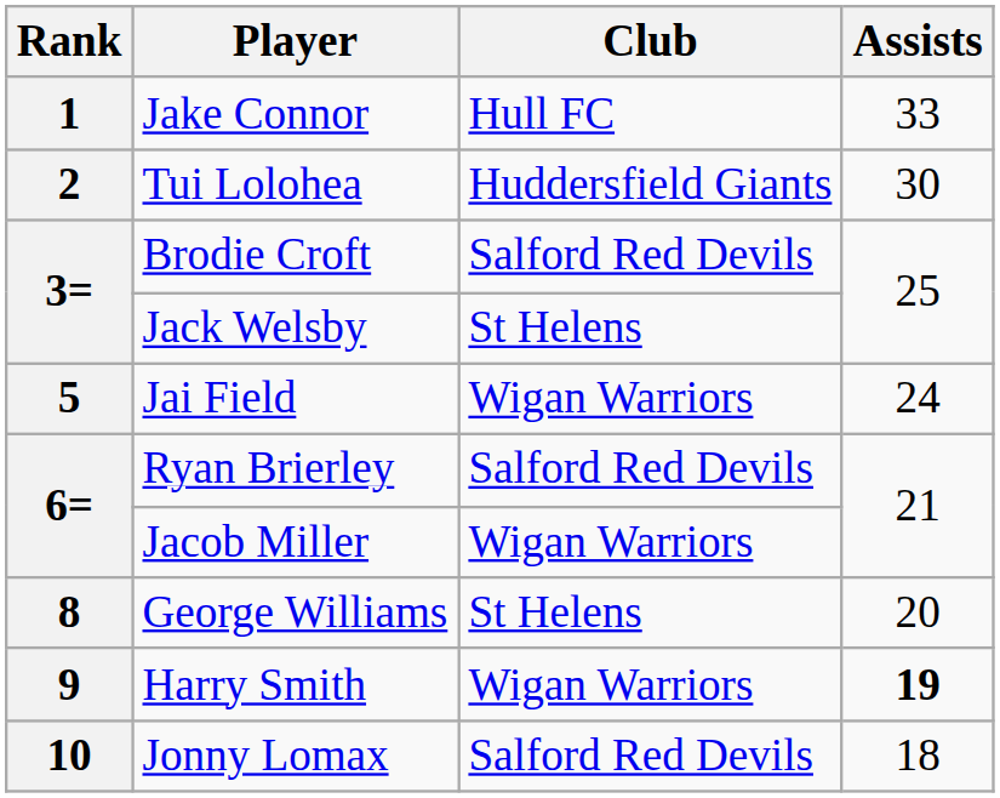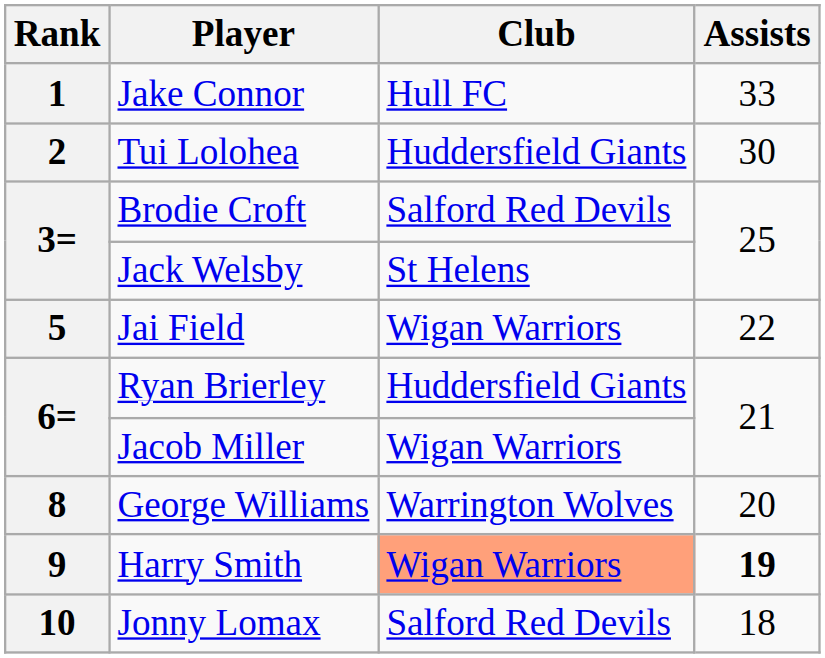Jai Field | Assists: 24 -> 22
Ryan Brierley | Club: Salford Red Devils -> Huddersfield Giants
George Williams | Club: St Helens -> Warrington Wolves
Harry Smith | Club: no background -> lightsalmon background
